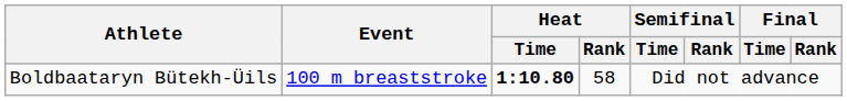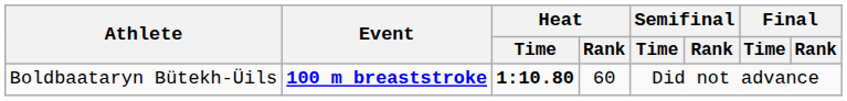Boldbaataryn Bütekh-Üils | Event: normal -> bold
Boldbaataryn Bütekh-Üils | Heat / Rank: 58 -> 60
